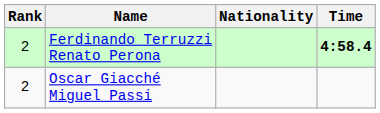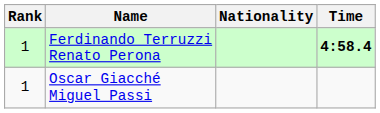Ferdinando Terruzzi Renato Perona | Rank: 2 -> 1
Oscar Giacché Miguel Passi | Rank: 2 -> 1
